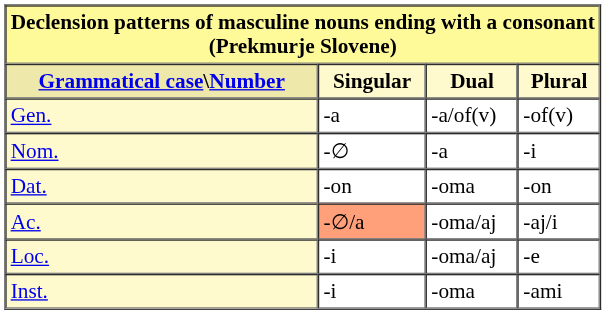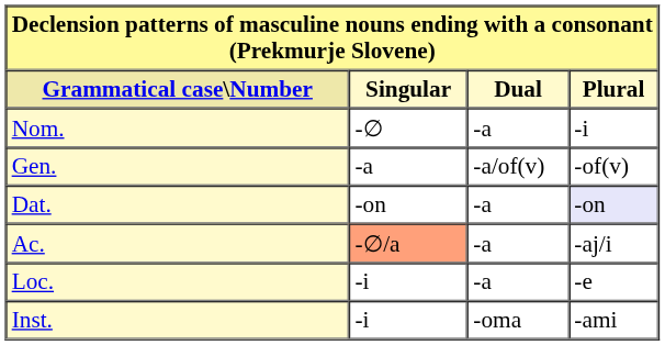rows swapped: Nom. <-> Gen.
Dat. | Dual: -oma -> -a
Dat. | Plural: no background -> lavender background
Ac. | Dual: -oma/aj -> -a
Loc. | Dual: -oma/aj -> -a
